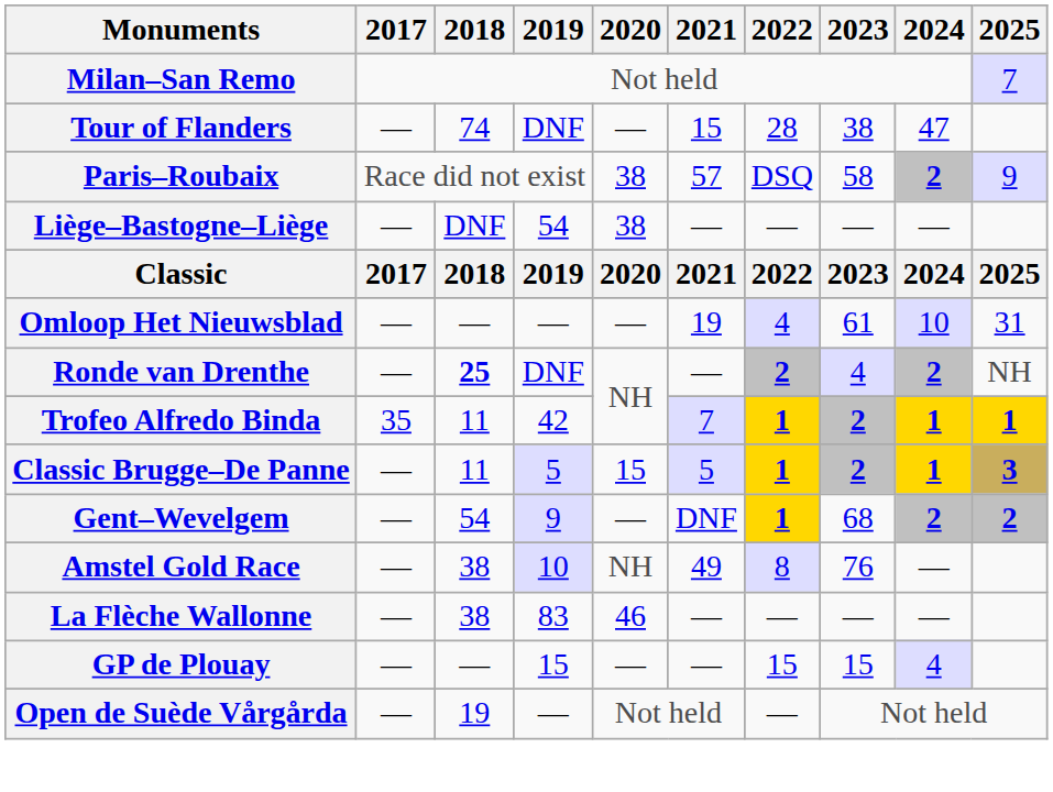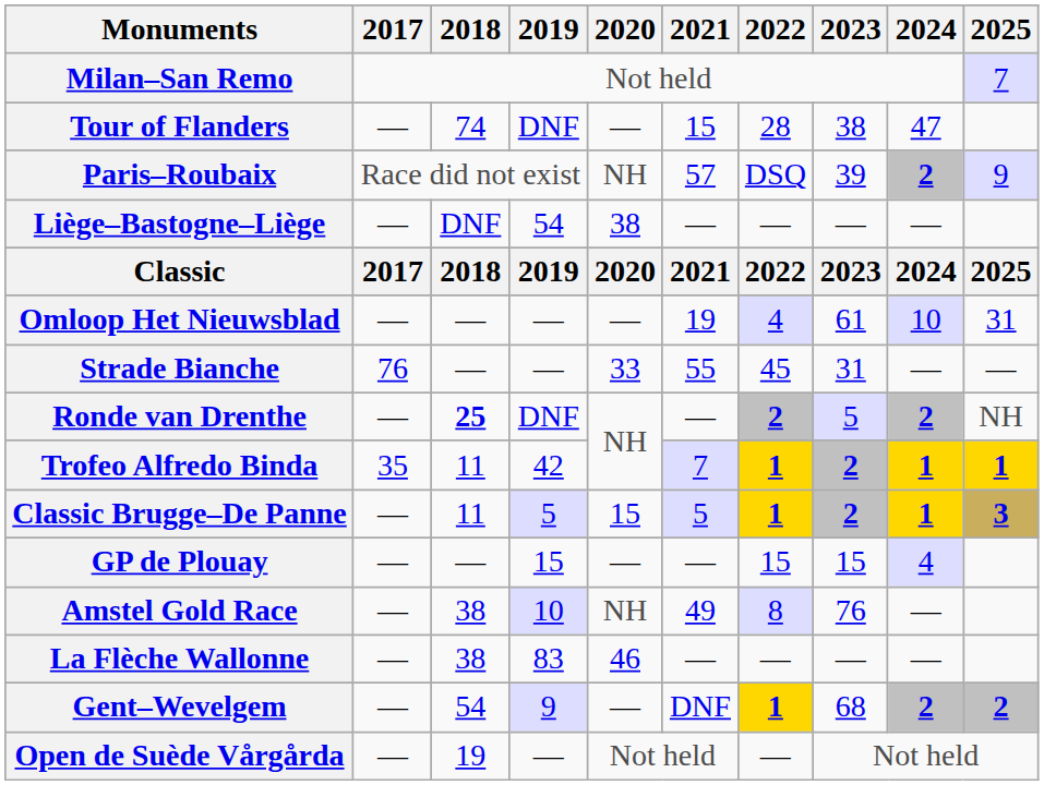Paris–Roubaix | 2020: 38 -> NH
Paris–Roubaix | 2023: 58 -> 39
+ row: Strade Bianche | 76 | — | — | 33 | 55 | 45 | 31 | — | —
Ronde van Drenthe | 2023: 4 -> 5
rows swapped: Gent–Wevelgem <-> GP de Plouay
